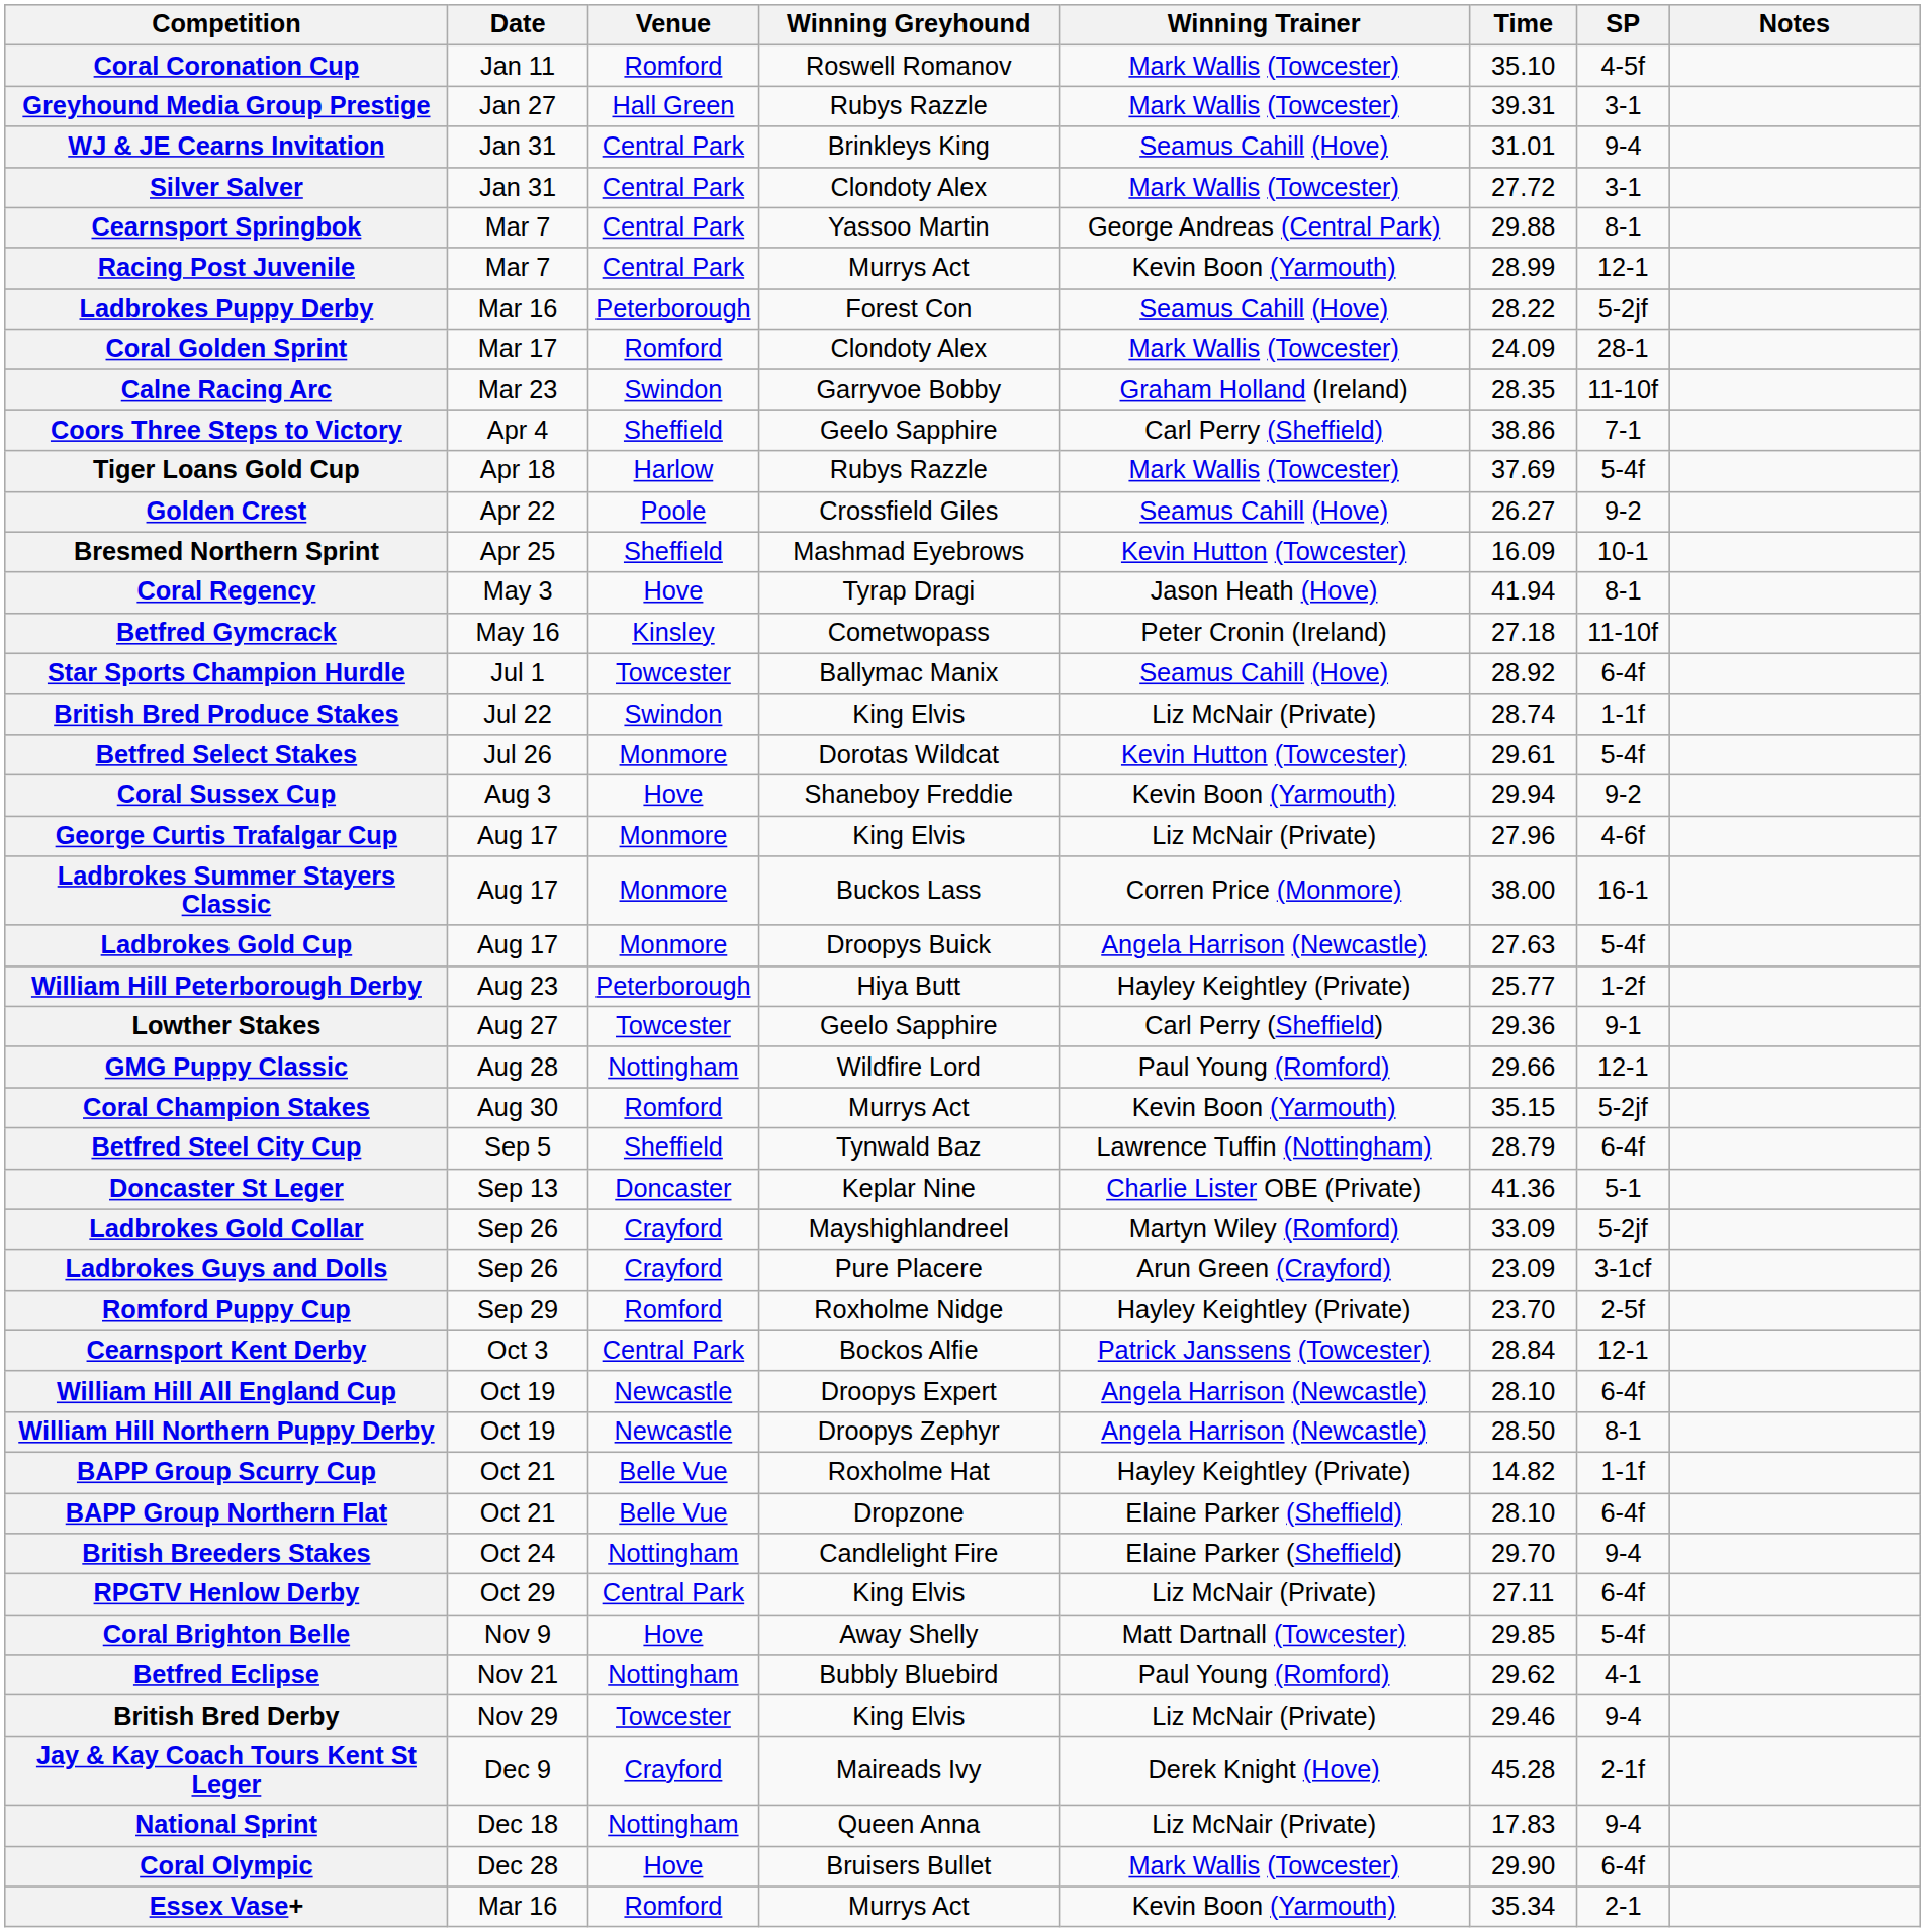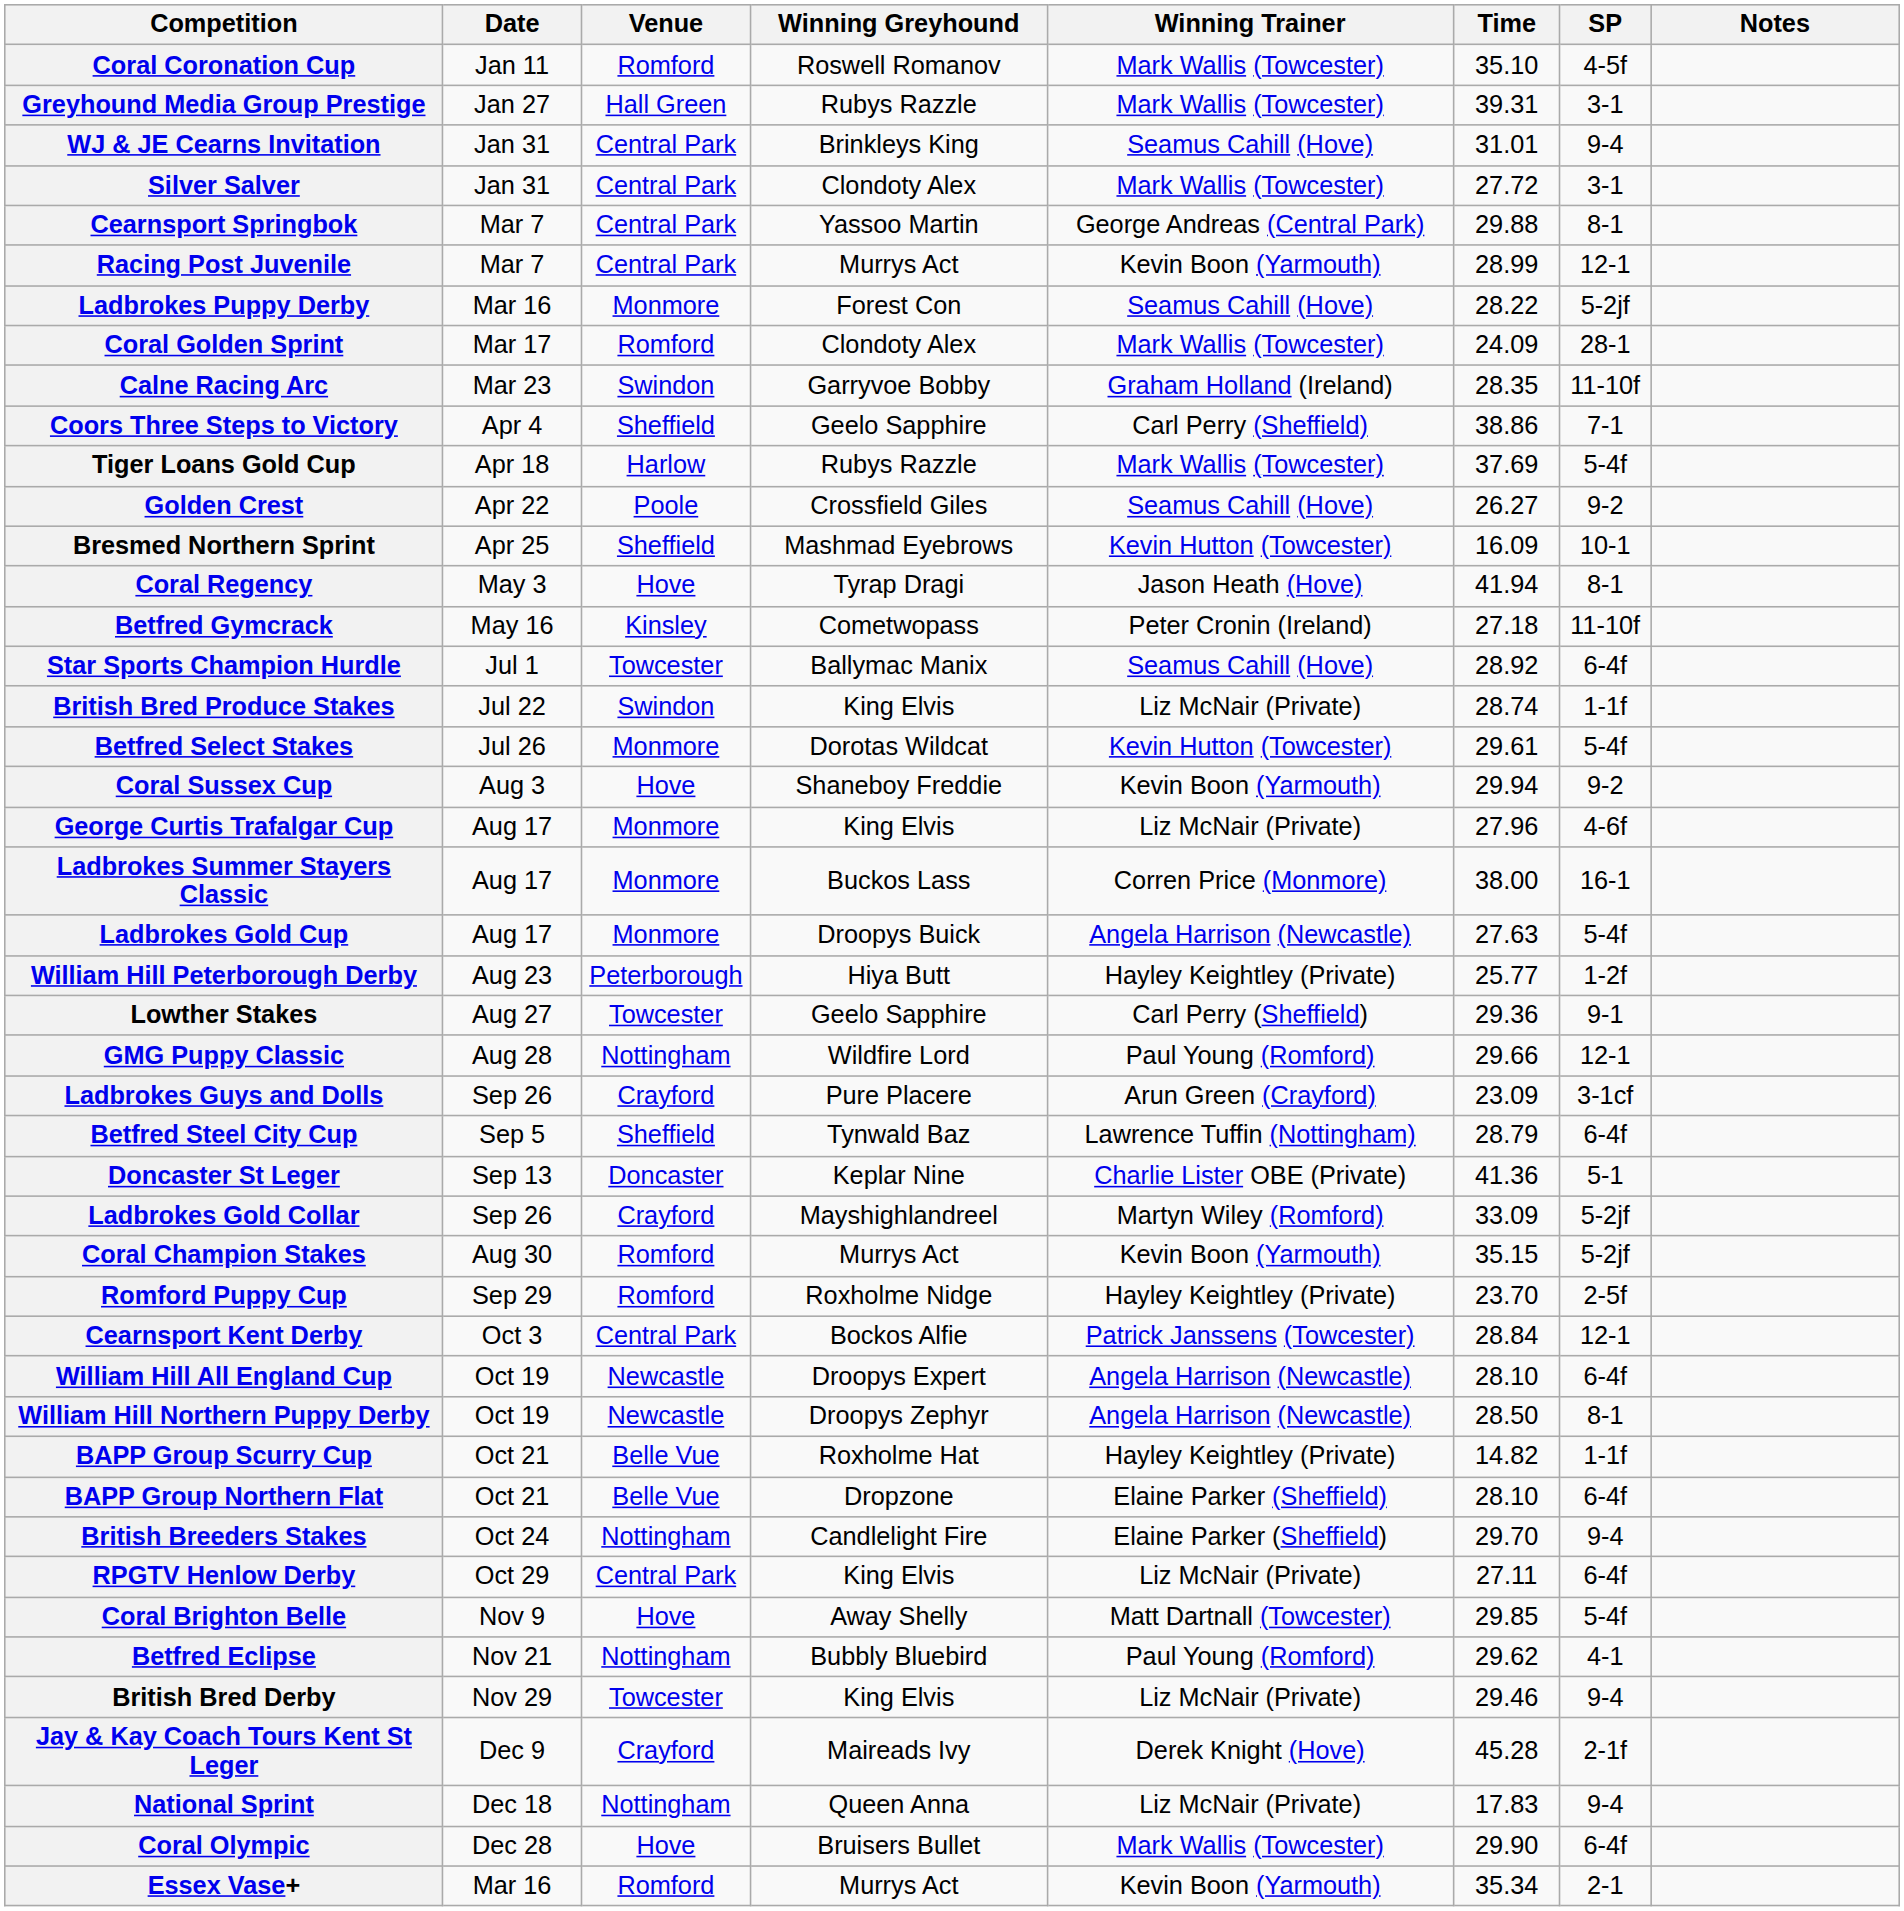Ladbrokes Puppy Derby | Venue: Peterborough -> Monmore
rows swapped: Coral Champion Stakes <-> Ladbrokes Guys and Dolls
